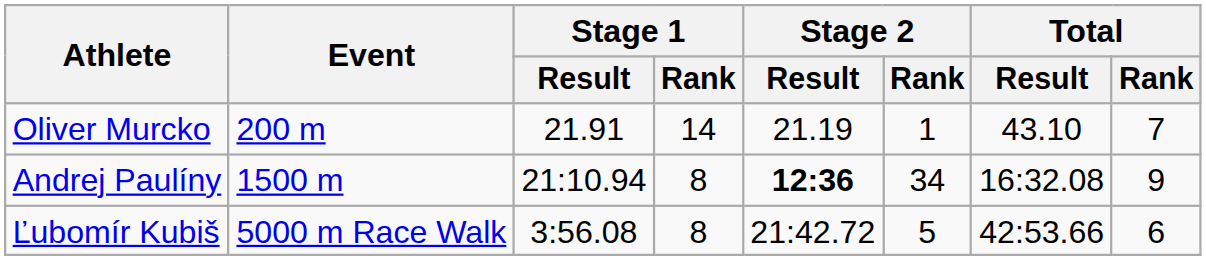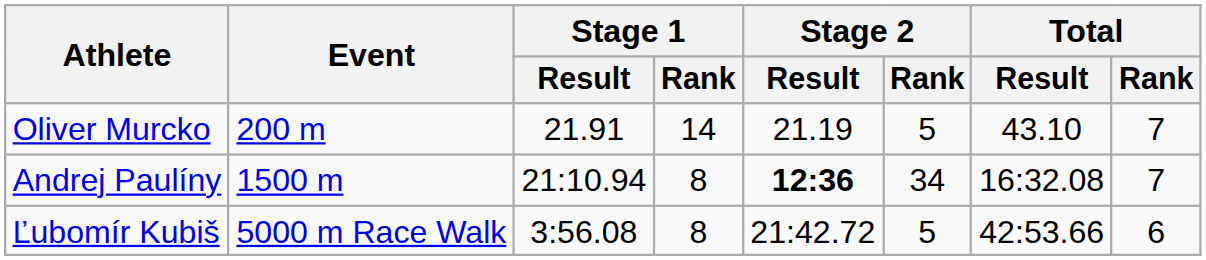Oliver Murcko | Stage 2 / Rank: 1 -> 5
Andrej Paulíny | Total / Rank: 9 -> 7
